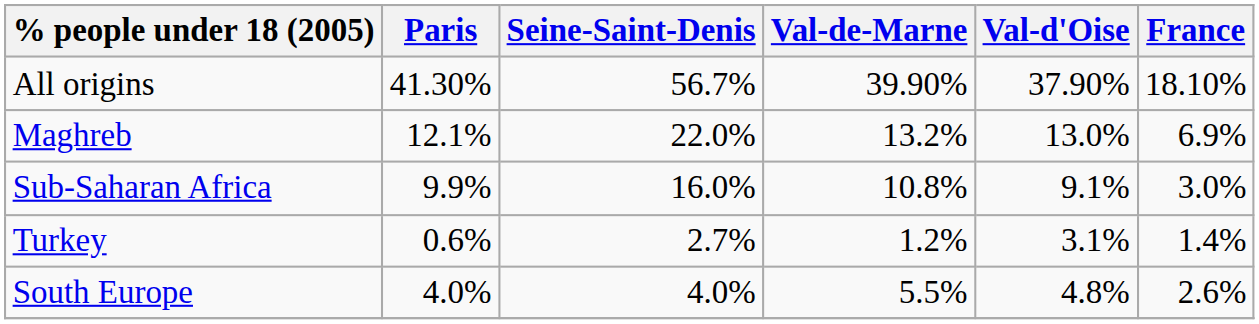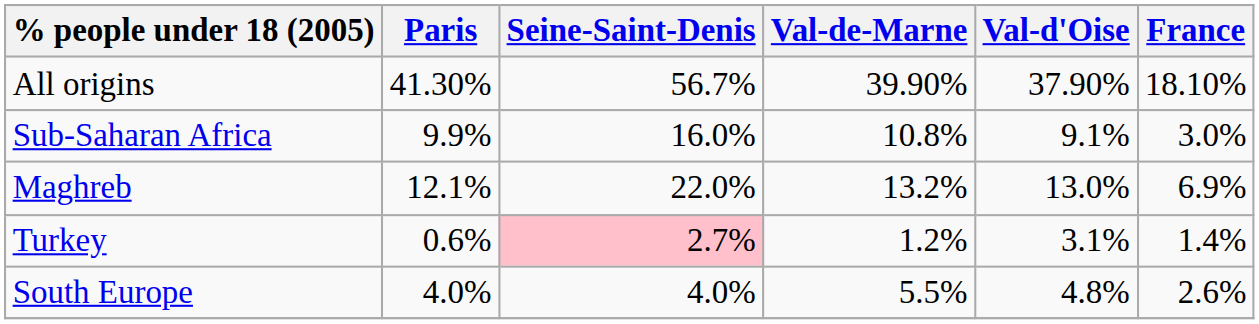rows swapped: Maghreb <-> Sub-Saharan Africa
Turkey | Seine-Saint-Denis: no background -> pink background
